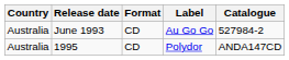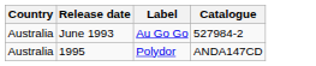- column: Format | CD | CD
